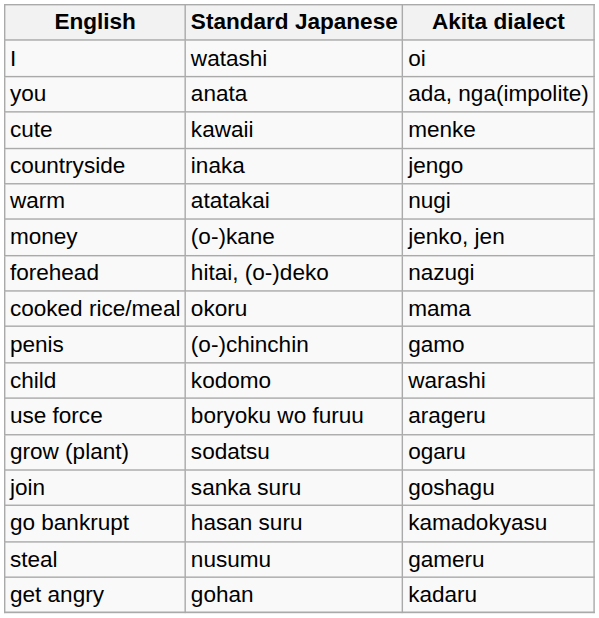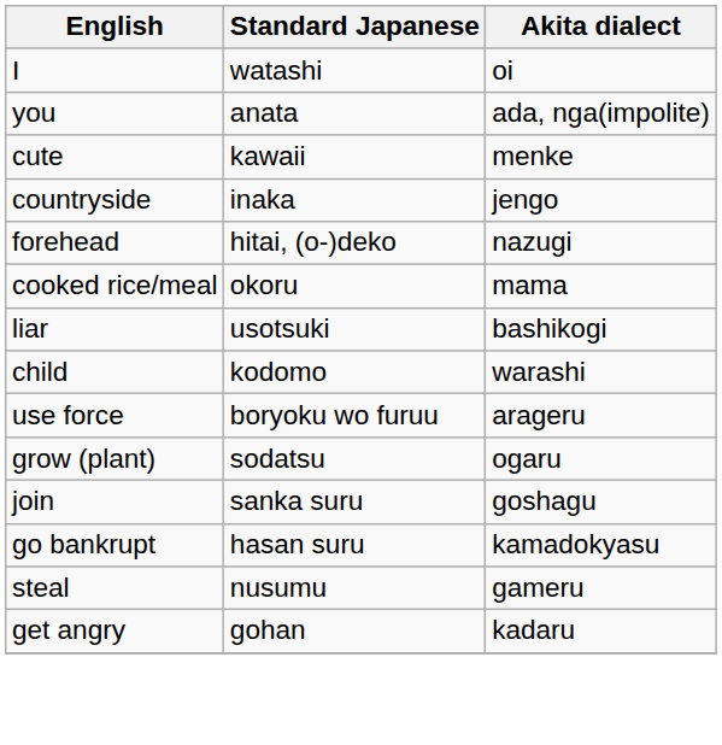- row: warm | atatakai | nugi
- row: money | (o-)kane | jenko, jen
- row: penis | (o-)chinchin | gamo
+ row: liar | usotsuki | bashikogi
